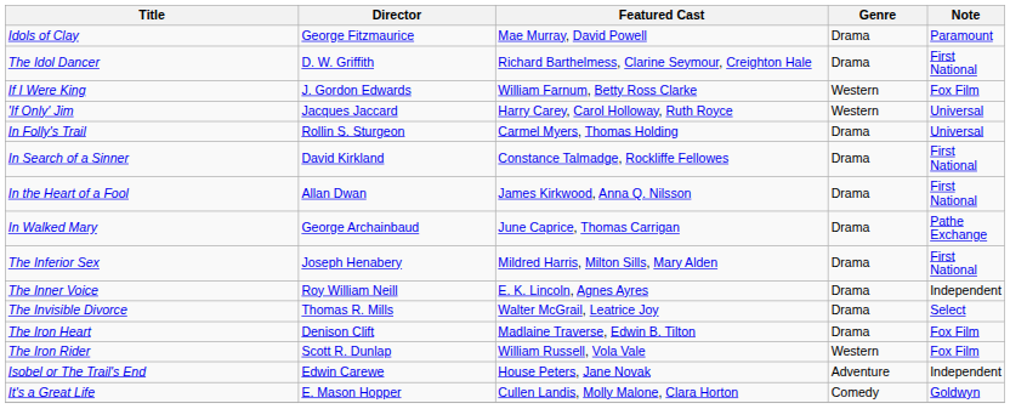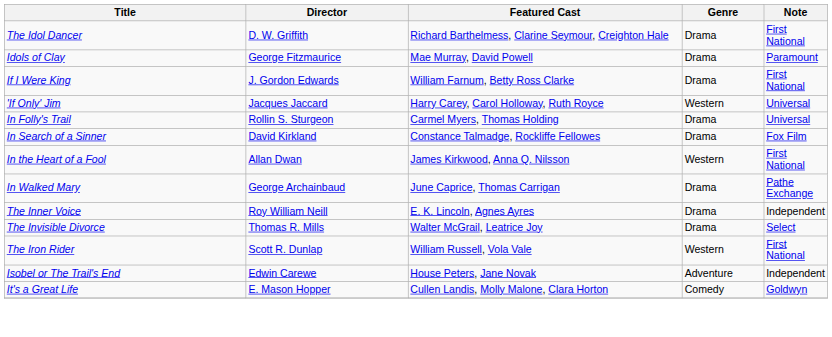rows swapped: The Idol Dancer <-> Idols of Clay
If I Were King | Genre: Western -> Drama
If I Were King | Note: Fox Film -> First National
In Search of a Sinner | Note: First National -> Fox Film
In the Heart of a Fool | Genre: Drama -> Western
- row: The Inferior Sex | Joseph Henabery | Mildred Harris, Milton Sills, Mary Alden | Drama | First National
- row: The Iron Heart | Denison Clift | Madlaine Traverse, Edwin B. Tilton | Drama | Fox Film
The Iron Rider | Note: Fox Film -> First National
